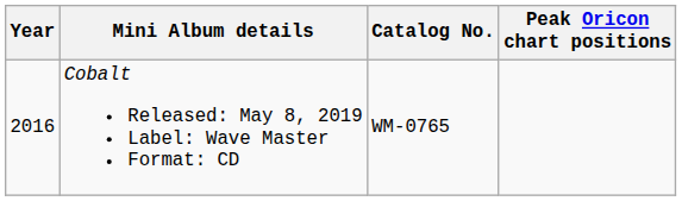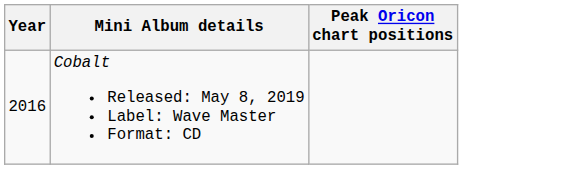- column: Catalog No. | WM-0765
